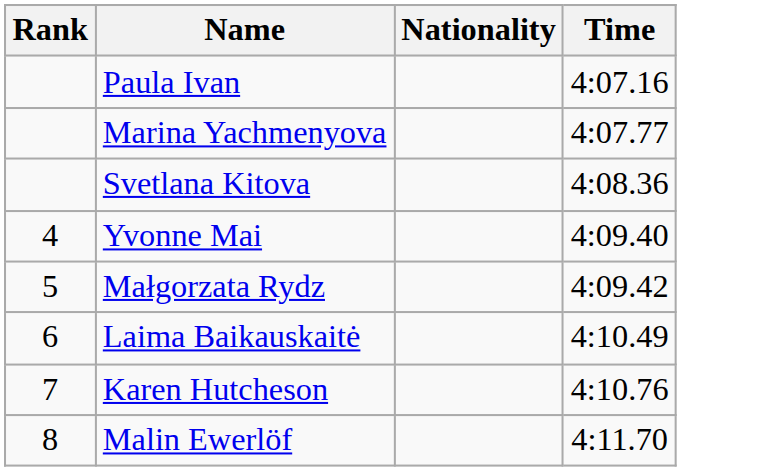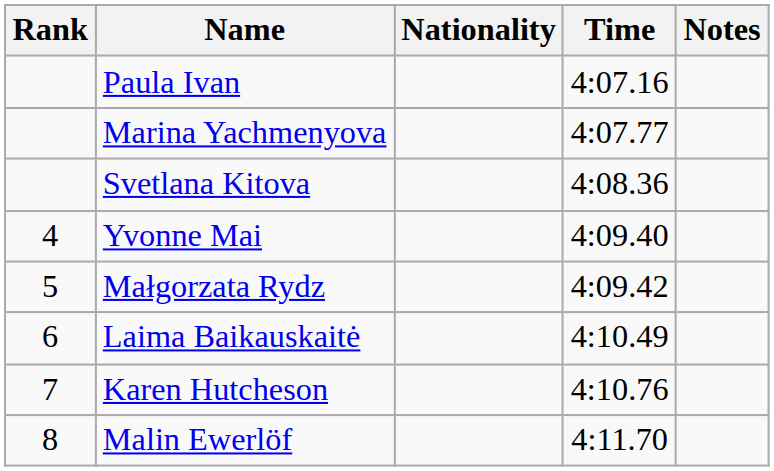+ column: Notes
